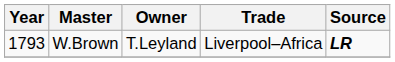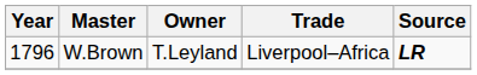W.Brown | Year: 1793 -> 1796
